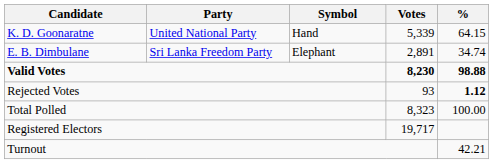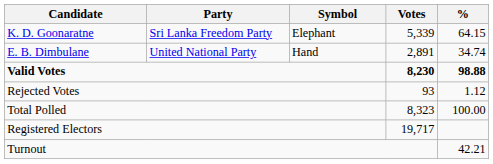K. D. Goonaratne | Party: United National Party -> Sri Lanka Freedom Party
K. D. Goonaratne | Symbol: Hand -> Elephant
E. B. Dimbulane | Party: Sri Lanka Freedom Party -> United National Party
E. B. Dimbulane | Symbol: Elephant -> Hand
Rejected Votes | %: bold -> normal
